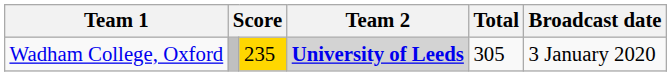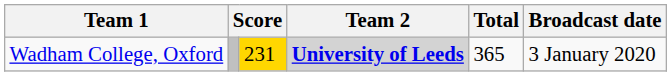Wadham College, Oxford | column 3: 235 -> 231
Wadham College, Oxford | Total: 305 -> 365
